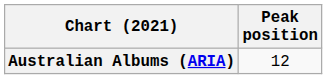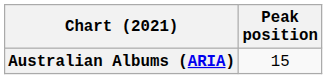Australian Albums (ARIA) | Peak position: 12 -> 15
